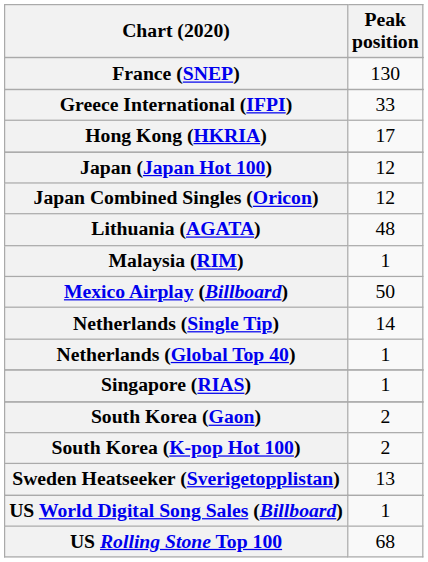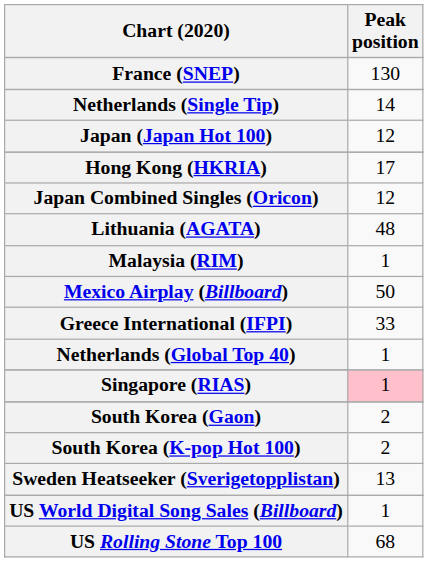rows swapped: Greece International (IFPI) <-> Netherlands (Single Tip)
rows swapped: Hong Kong (HKRIA) <-> Japan (Japan Hot 100)
Singapore (RIAS) | Peak position: no background -> pink background
